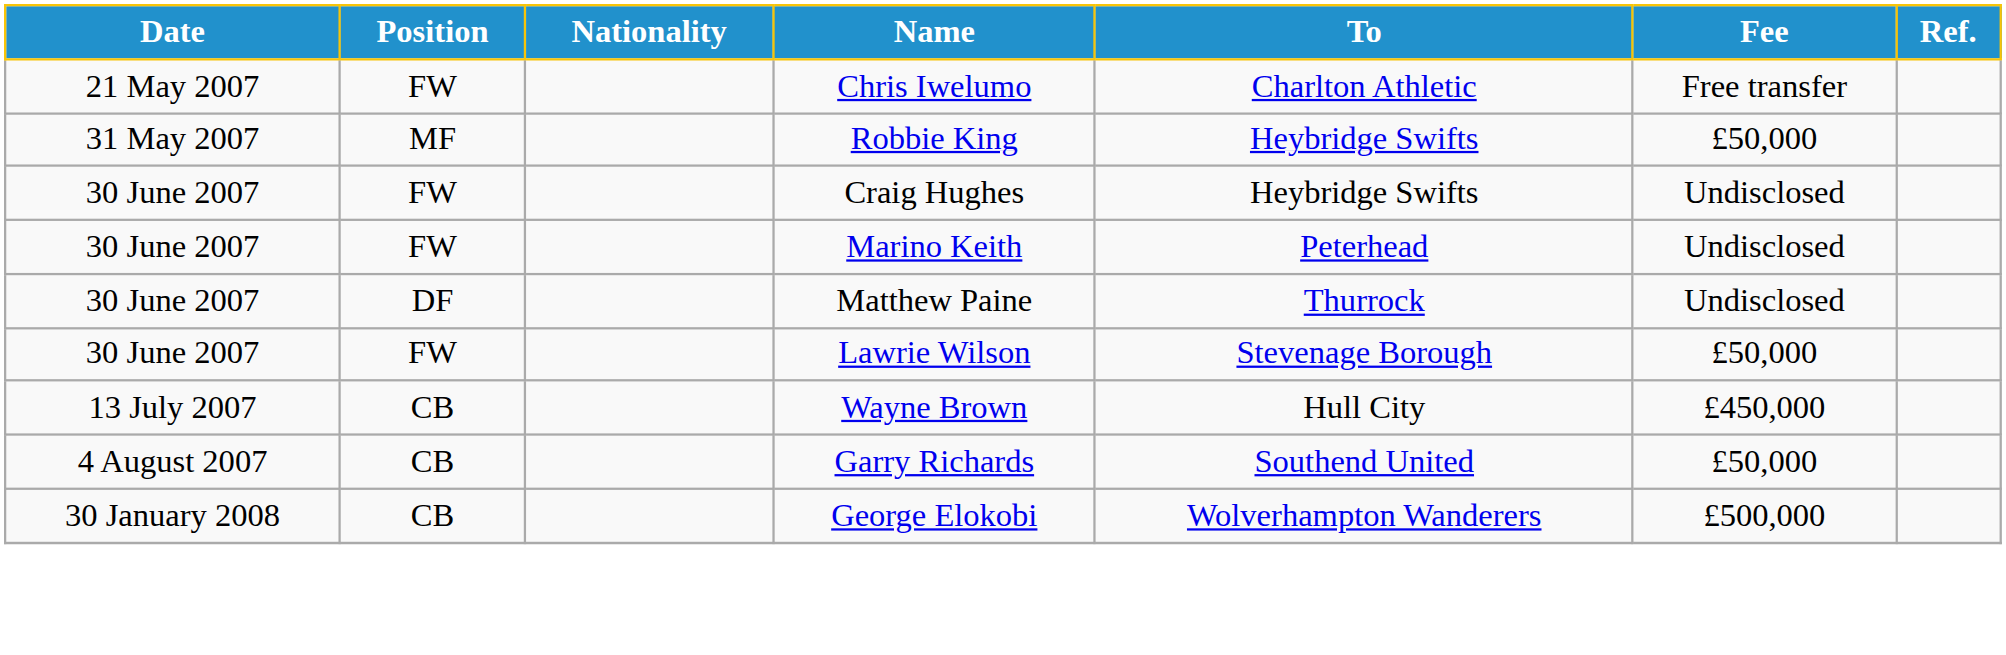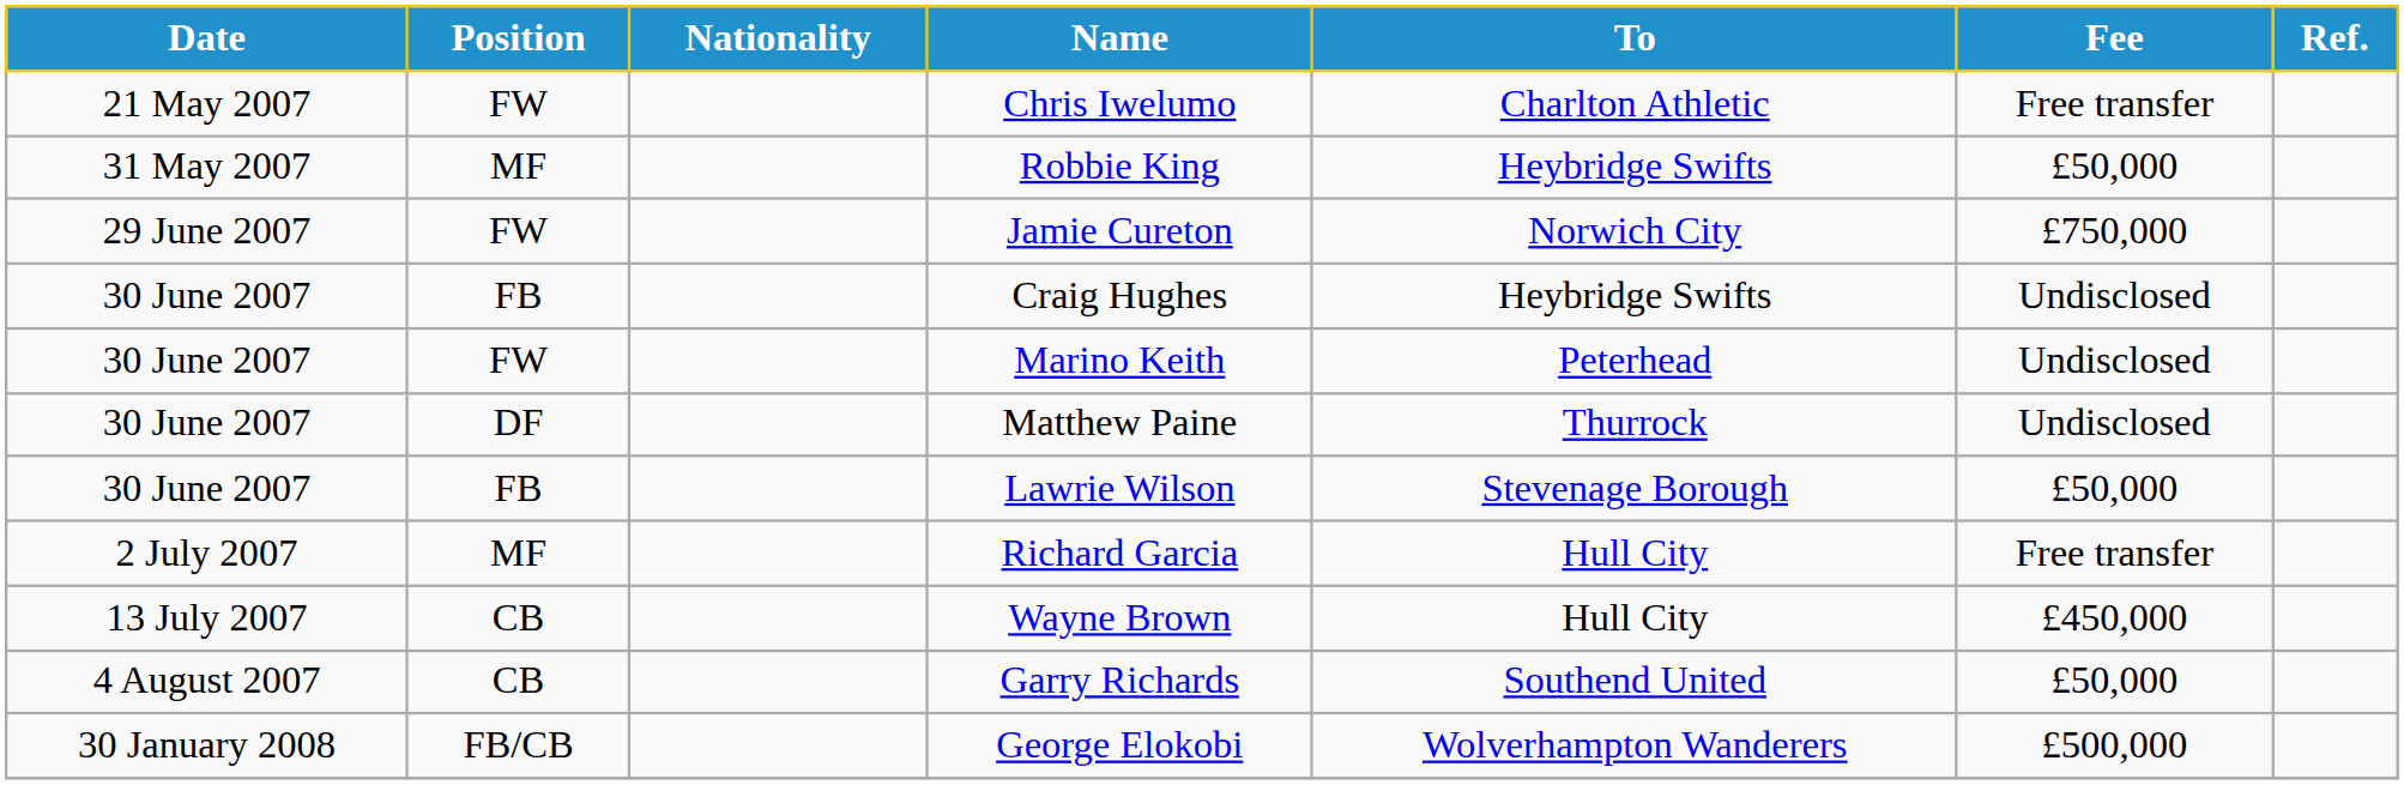+ row: 29 June 2007 | FW | Jamie Cureton | Norwich City | £750,000
Craig Hughes | Position: FW -> FB
Lawrie Wilson | Position: FW -> FB
+ row: 2 July 2007 | MF | Richard Garcia | Hull City | Free transfer
George Elokobi | Position: CB -> FB/CB
